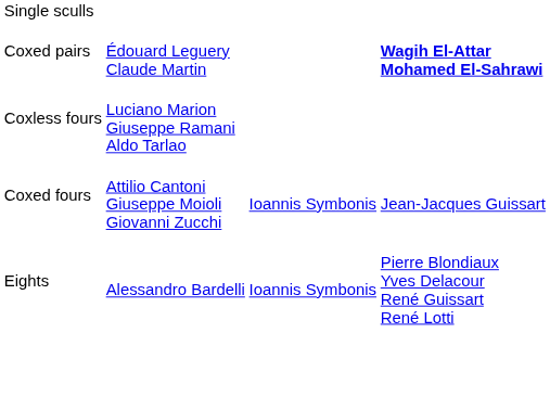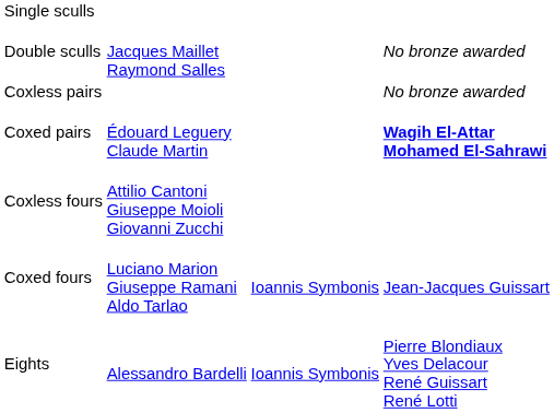+ row: Double sculls | Jacques Maillet Raymond Salles | No bronze awarded
+ row: Coxless pairs | No bronze awarded
Coxless fours | column 2: Luciano Marion Giuseppe Ramani Aldo Tarlao -> Attilio Cantoni Giuseppe Moioli Giovanni Zucchi
Coxed fours | column 2: Attilio Cantoni Giuseppe Moioli Giovanni Zucchi -> Luciano Marion Giuseppe Ramani Aldo Tarlao
